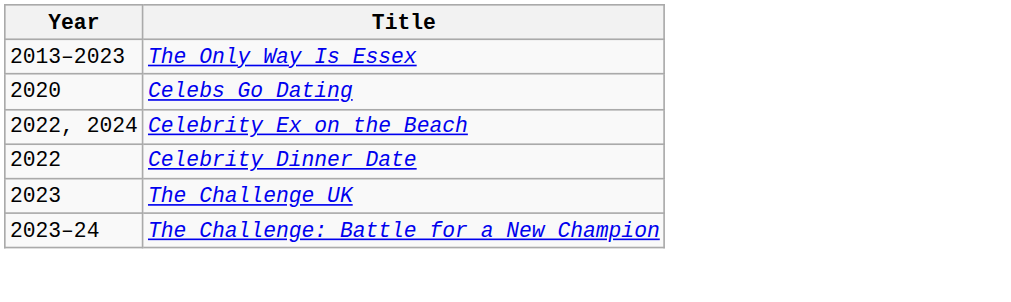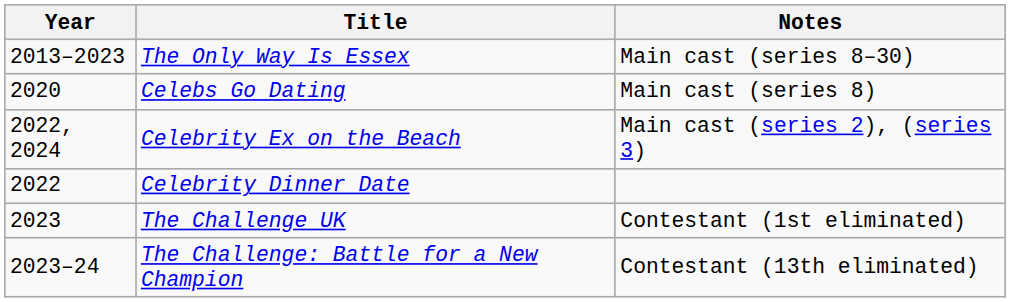+ column: Notes | Main cast (series 8–30) | Main cast (series 8) | Main cast (series 2), (series 3) | Contestant (1st eliminated) | Contestant (13th eliminated)
